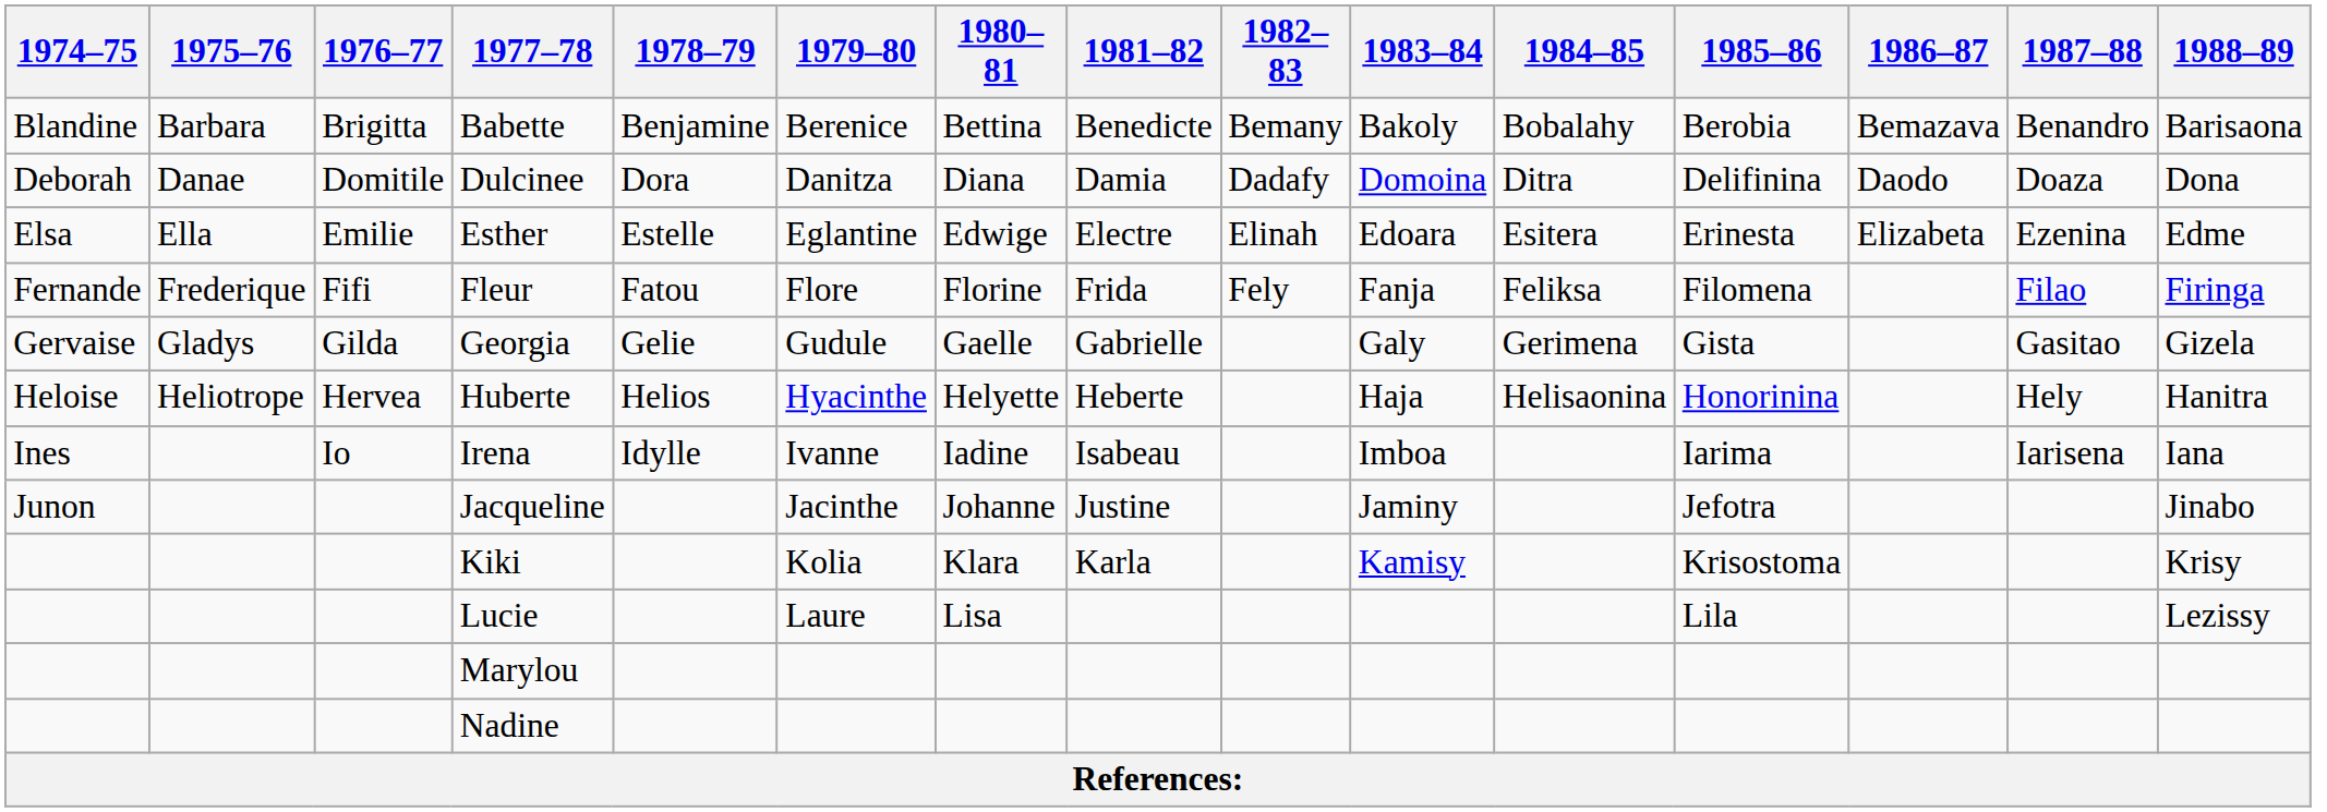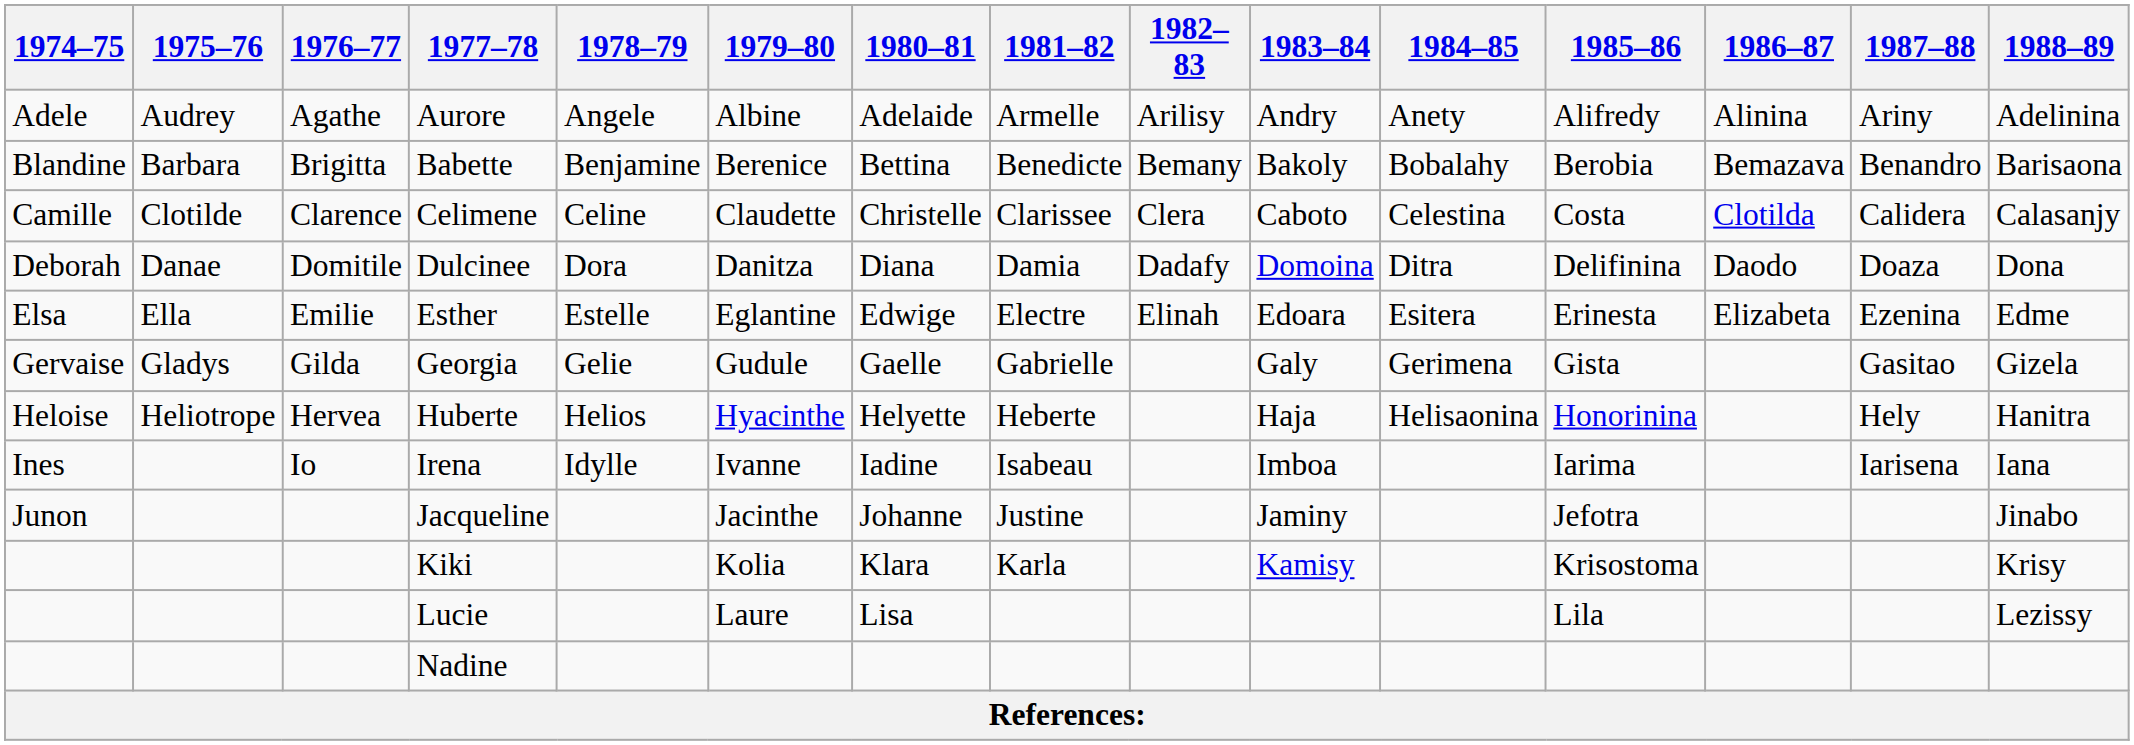+ row: Adele | Audrey | Agathe | Aurore | Angele | Albine | Adelaide | Armelle | Arilisy | Andry | Anety | Alifredy | Alinina | Ariny | Adelinina
+ row: Camille | Clotilde | Clarence | Celimene | Celine | Claudette | Christelle | Clarissee | Clera | Caboto | Celestina | Costa | Clotilda | Calidera | Calasanjy
- row: Fernande | Frederique | Fifi | Fleur | Fatou | Flore | Florine | Frida | Fely | Fanja | Feliksa | Filomena | Filao | Firinga
- row: Marylou
